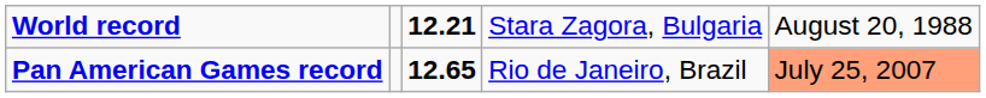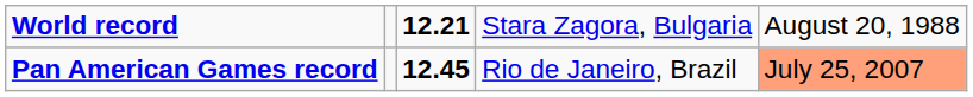Pan American Games record | column 3: 12.65 -> 12.45
